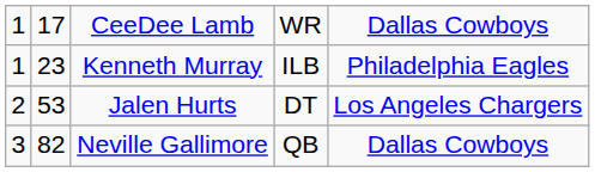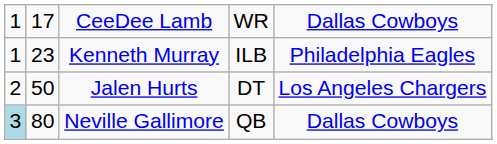Jalen Hurts | column 2: 53 -> 50
Neville Gallimore | column 1: no background -> lightblue background
Neville Gallimore | column 2: 82 -> 80
